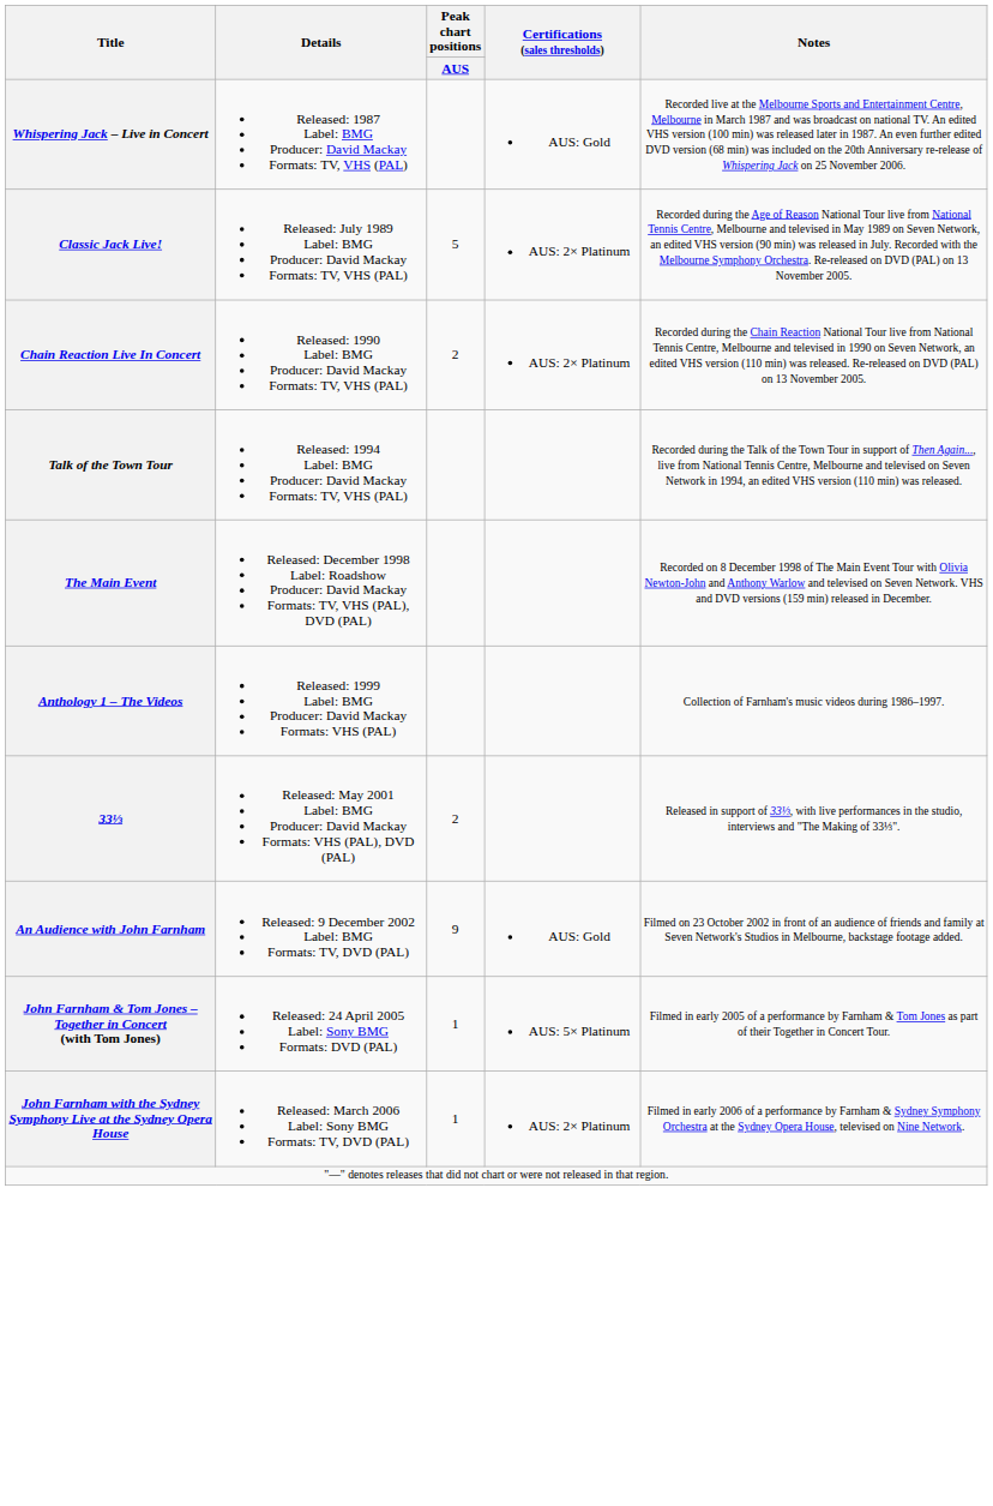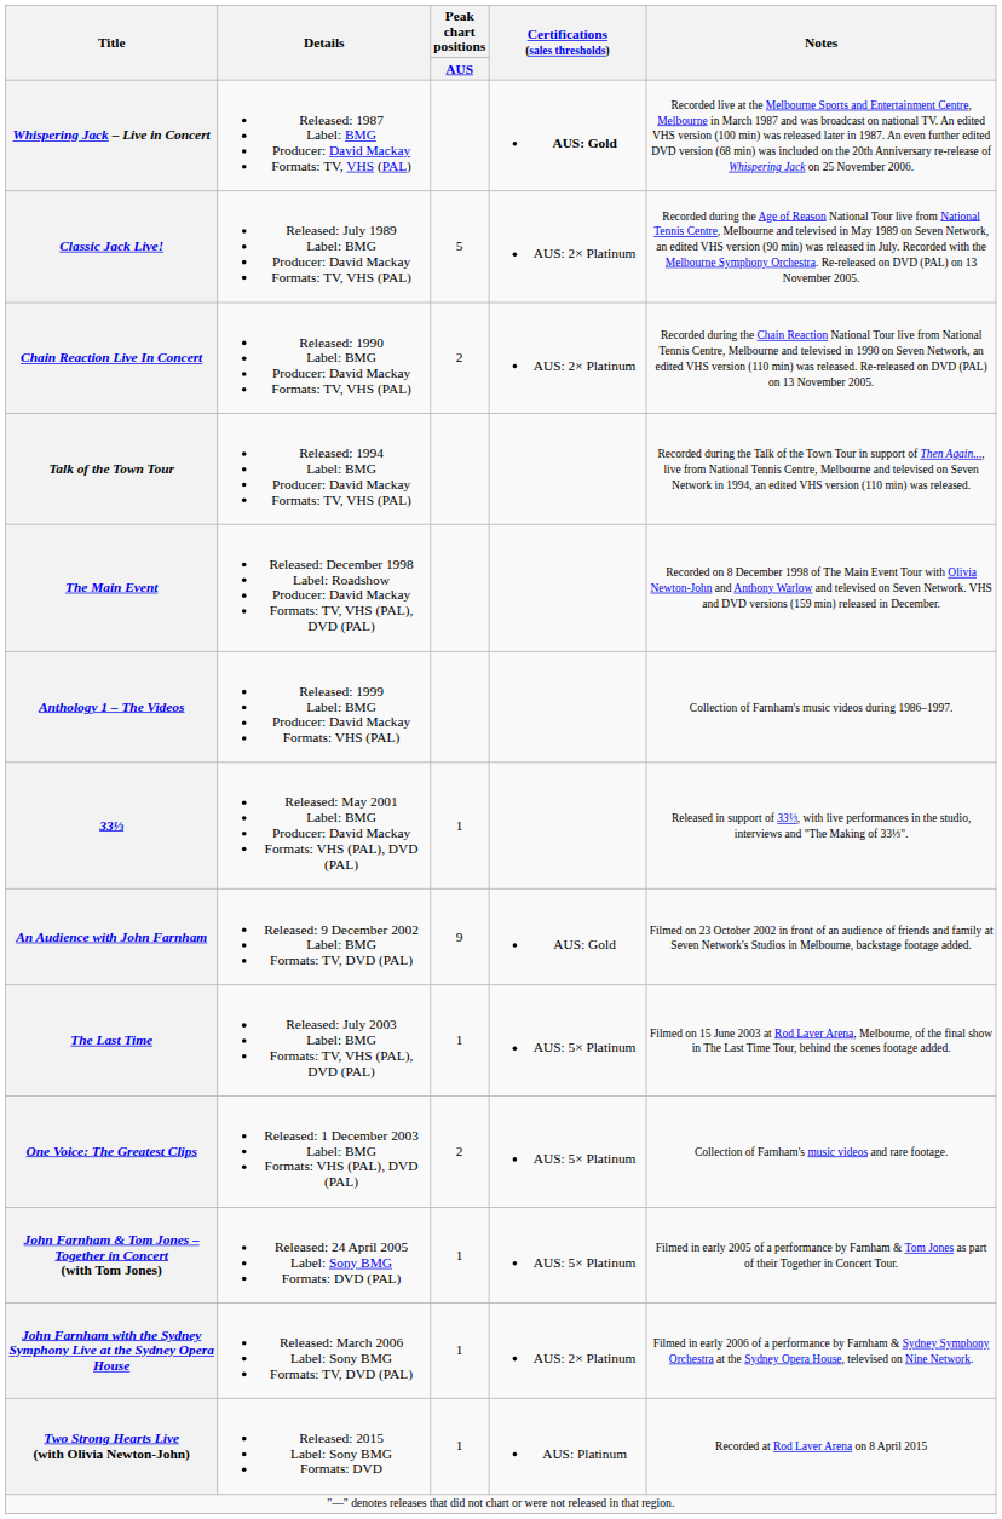Whispering Jack – Live in Concert | Certifications (sales thresholds): normal -> bold
33⅓ | Peak chart positions / AUS: 2 -> 1
+ row: The Last Time | Released: July 2003 Label: BMG Formats: TV, VHS (PAL), DVD (PAL) | 1 | AUS: 5× Platinum | Filmed on 15 June 2003 at Rod Laver Arena, Melbourne, of the final show in The Last Time Tour, behind the scenes footage added.
+ row: One Voice: The Greatest Clips | Released: 1 December 2003 Label: BMG Formats: VHS (PAL), DVD (PAL) | 2 | AUS: 5× Platinum | Collection of Farnham's music videos and rare footage.
+ row: Two Strong Hearts Live (with Olivia Newton-John) | Released: 2015 Label: Sony BMG Formats: DVD | 1 | AUS: Platinum | Recorded at Rod Laver Arena on 8 April 2015
